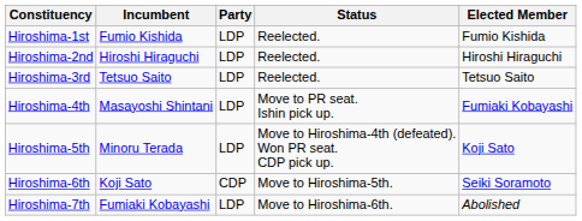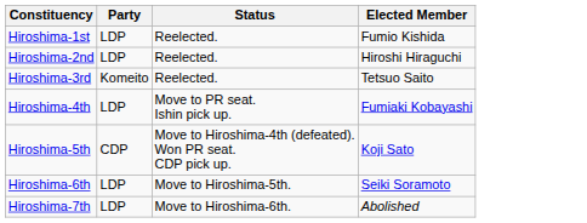- column: Incumbent | Fumio Kishida | Hiroshi Hiraguchi | Tetsuo Saito | Masayoshi Shintani | Minoru Terada | Koji Sato | Fumiaki Kobayashi
Hiroshima-3rd | Party: LDP -> Komeito
Hiroshima-5th | Party: LDP -> CDP
Hiroshima-6th | Party: CDP -> LDP
